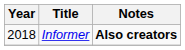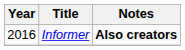Informer | Year: 2018 -> 2016
